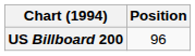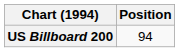US Billboard 200 | Position: 96 -> 94
